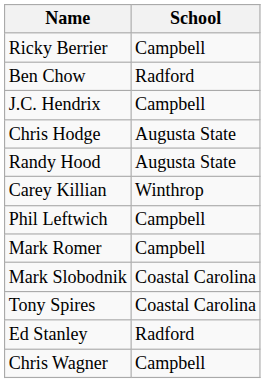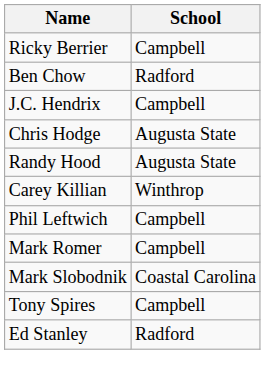Tony Spires | School: Coastal Carolina -> Campbell
- row: Chris Wagner | Campbell
